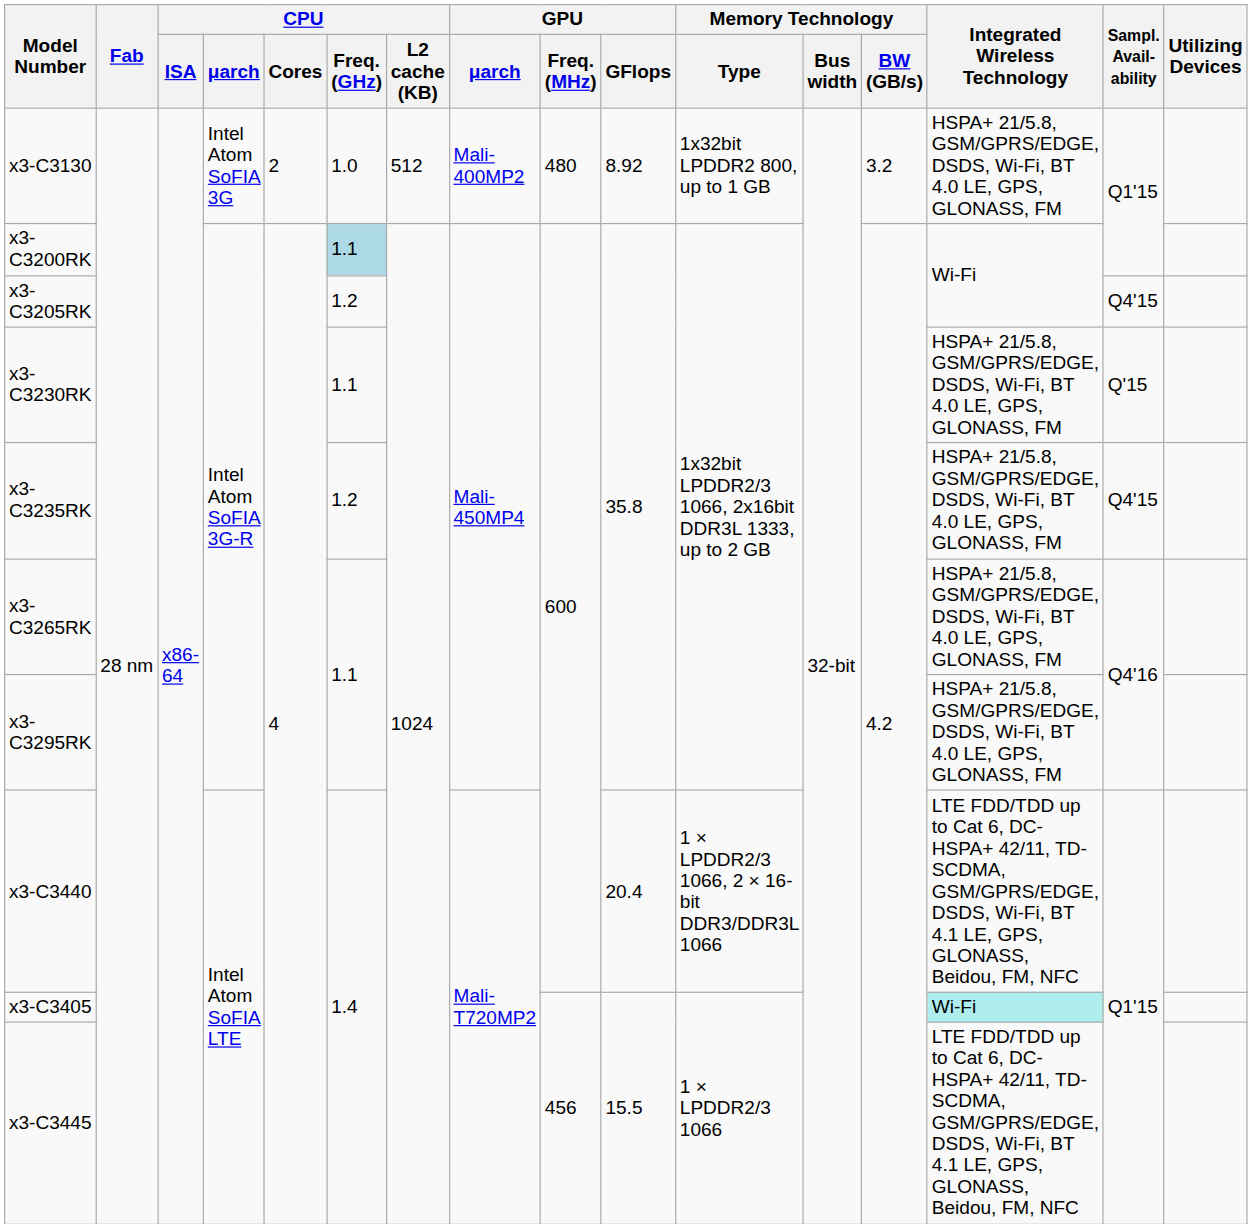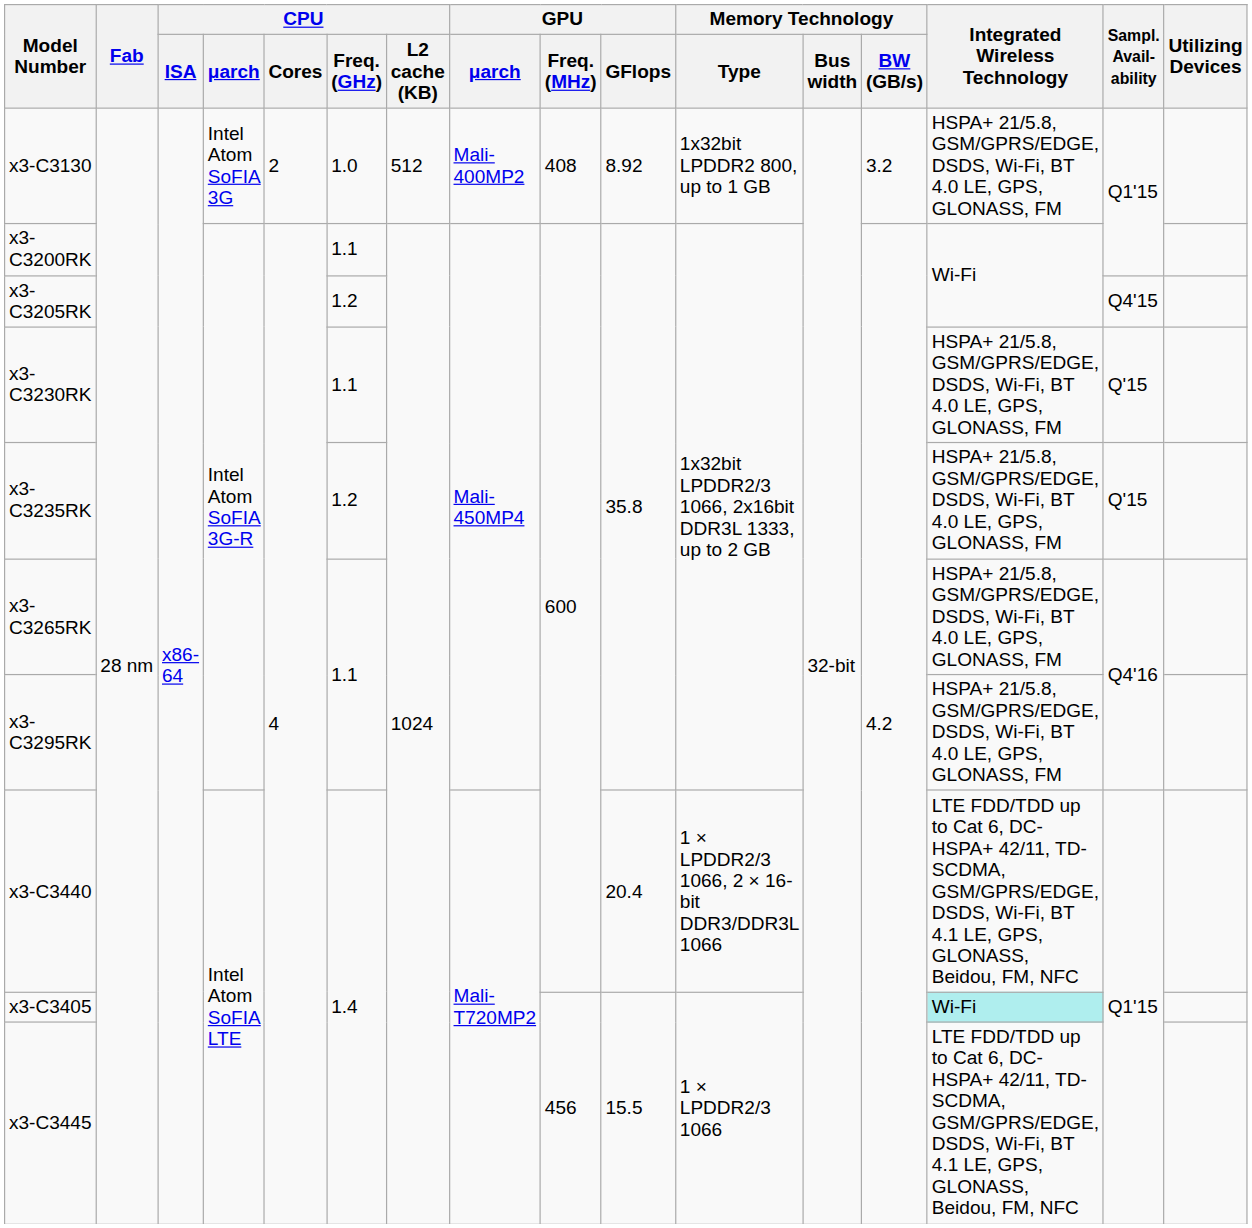x3-C3130 | GPU / Freq. (MHz): 480 -> 408
x3-C3200RK | CPU / Freq. (GHz): lightblue background -> no background
x3-C3235RK | Sampl. Avail- ability: Q4'15 -> Q'15
